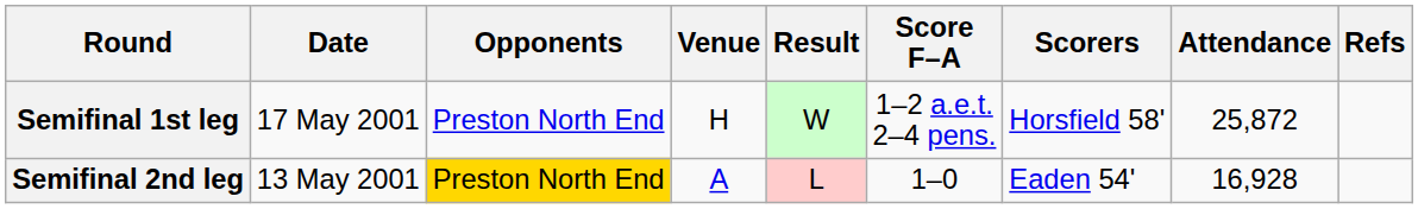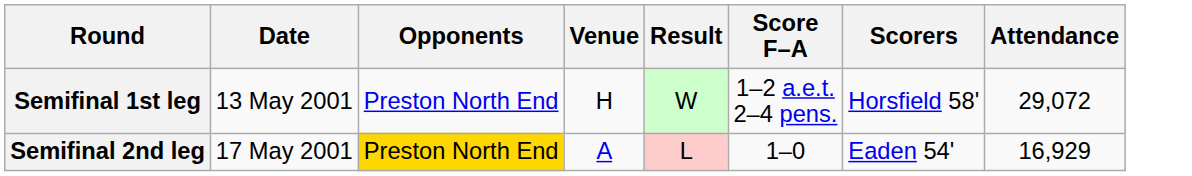- column: Refs
Semifinal 1st leg | Date: 17 May 2001 -> 13 May 2001
Semifinal 1st leg | Attendance: 25,872 -> 29,072
Semifinal 2nd leg | Date: 13 May 2001 -> 17 May 2001
Semifinal 2nd leg | Attendance: 16,928 -> 16,929
